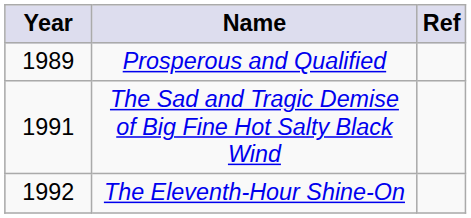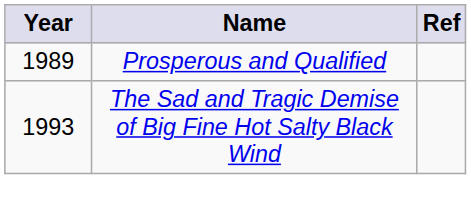The Sad and Tragic Demise of Big Fine Hot Salty Black Wind | Year: 1991 -> 1993
- row: 1992 | The Eleventh-Hour Shine-On
